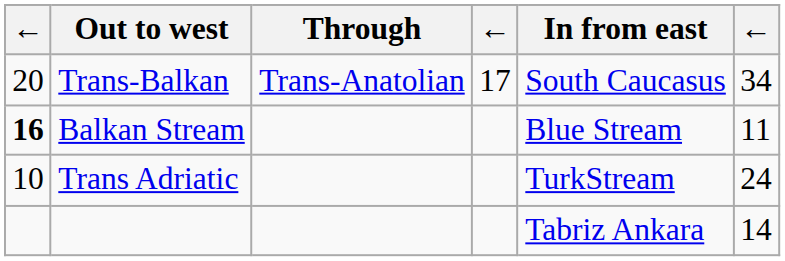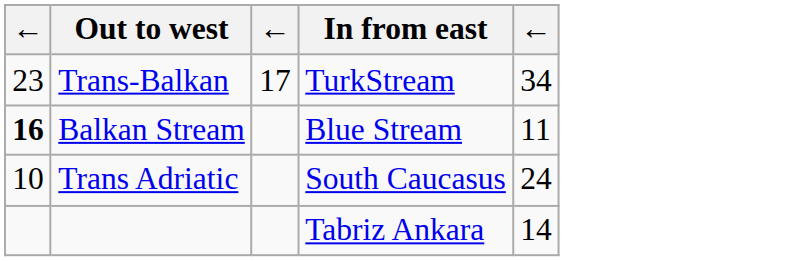- column: Through | Trans-Anatolian
Trans-Balkan | column 1: 20 -> 23
Trans-Balkan | In from east: South Caucasus -> TurkStream
Trans Adriatic | In from east: TurkStream -> South Caucasus
